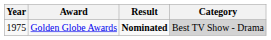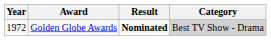Golden Globe Awards | Year: 1975 -> 1972
